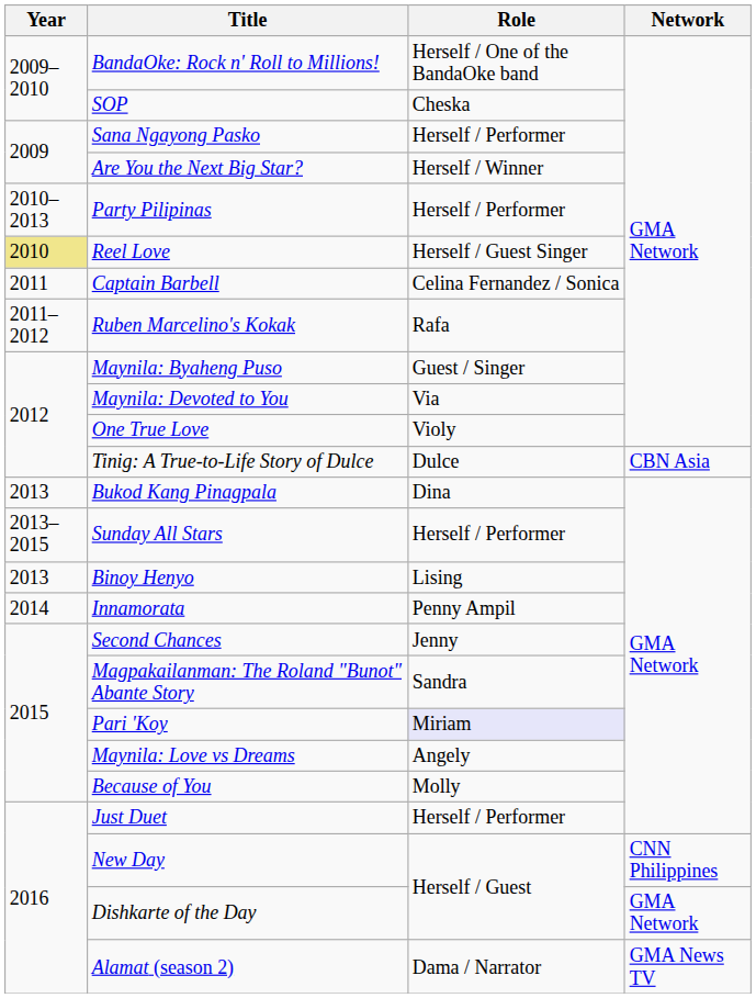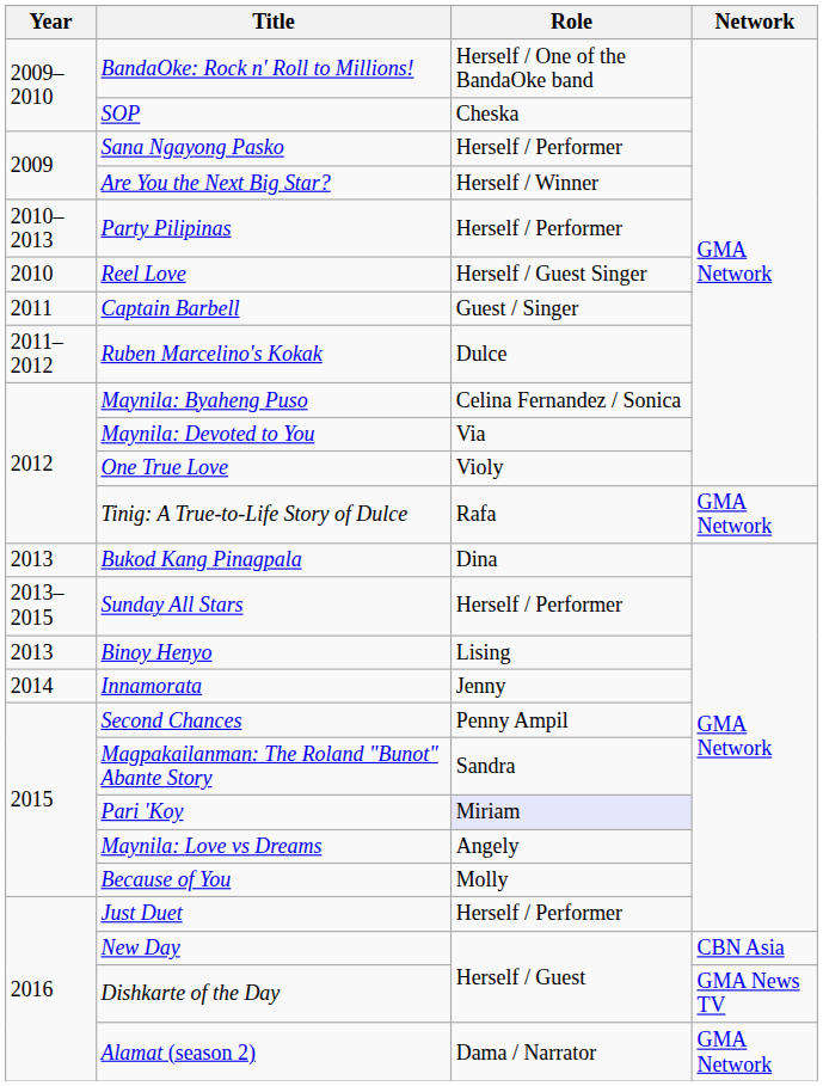Reel Love | Year: khaki background -> no background
Captain Barbell | Role: Celina Fernandez / Sonica -> Guest / Singer
Ruben Marcelino's Kokak | Role: Rafa -> Dulce
Maynila: Byaheng Puso | Role: Guest / Singer -> Celina Fernandez / Sonica
Tinig: A True-to-Life Story of Dulce | Role: Dulce -> Rafa
Tinig: A True-to-Life Story of Dulce | Network: CBN Asia -> GMA Network
Innamorata | Role: Penny Ampil -> Jenny
Second Chances | Role: Jenny -> Penny Ampil
New Day | Network: CNN Philippines -> CBN Asia
Dishkarte of the Day | Network: GMA Network -> GMA News TV
Alamat (season 2) | Network: GMA News TV -> GMA Network
